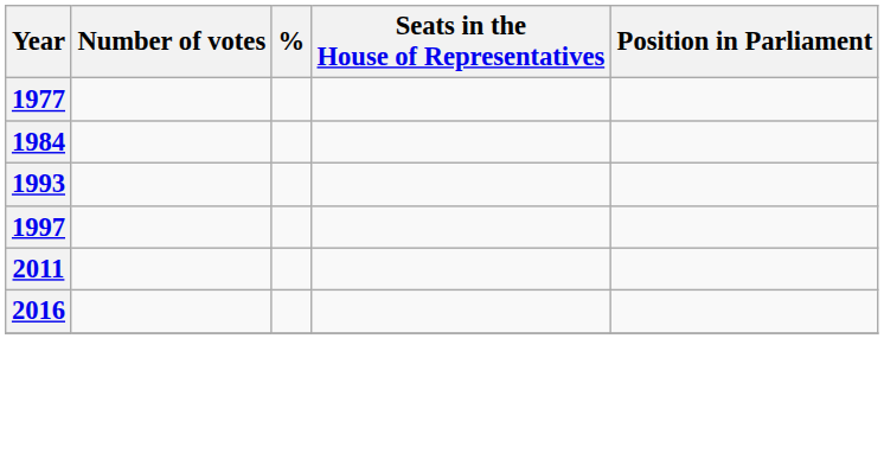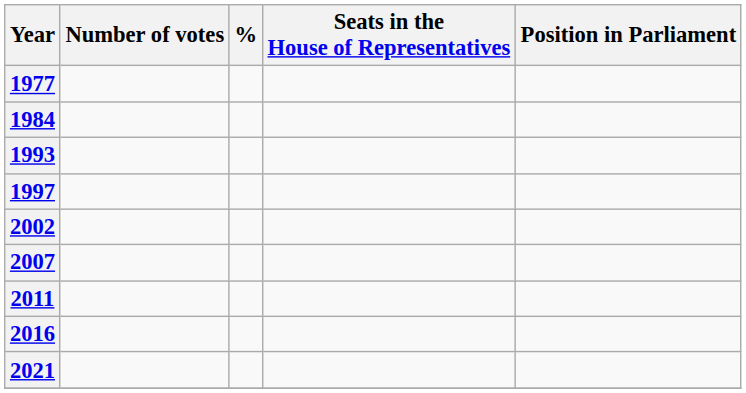+ row: 2002
+ row: 2007
+ row: 2021
